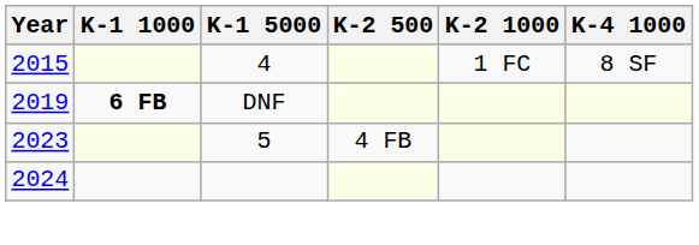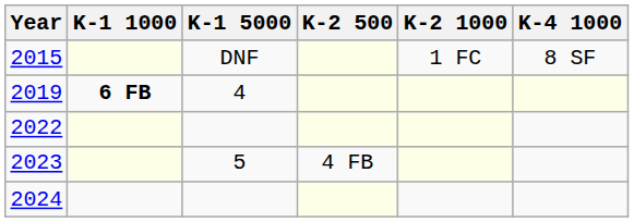2015 | K-1 5000: 4 -> DNF
2019 | K-1 5000: DNF -> 4
+ row: 2022
